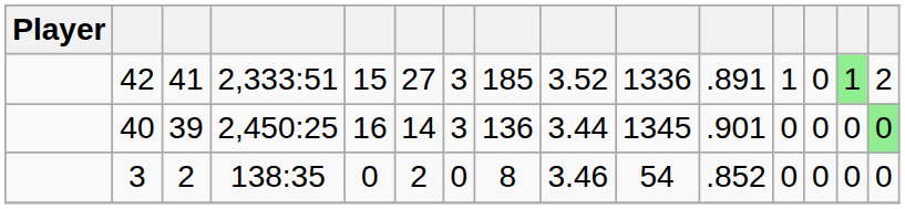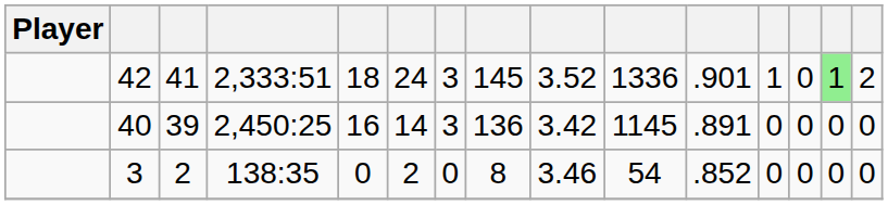42 | column 5: 15 -> 18
42 | column 6: 27 -> 24
42 | column 8: 185 -> 145
42 | column 11: .891 -> .901
40 | column 9: 3.44 -> 3.42
40 | column 10: 1345 -> 1145
40 | column 11: .901 -> .891
40 | column 15: lightgreen background -> no background
